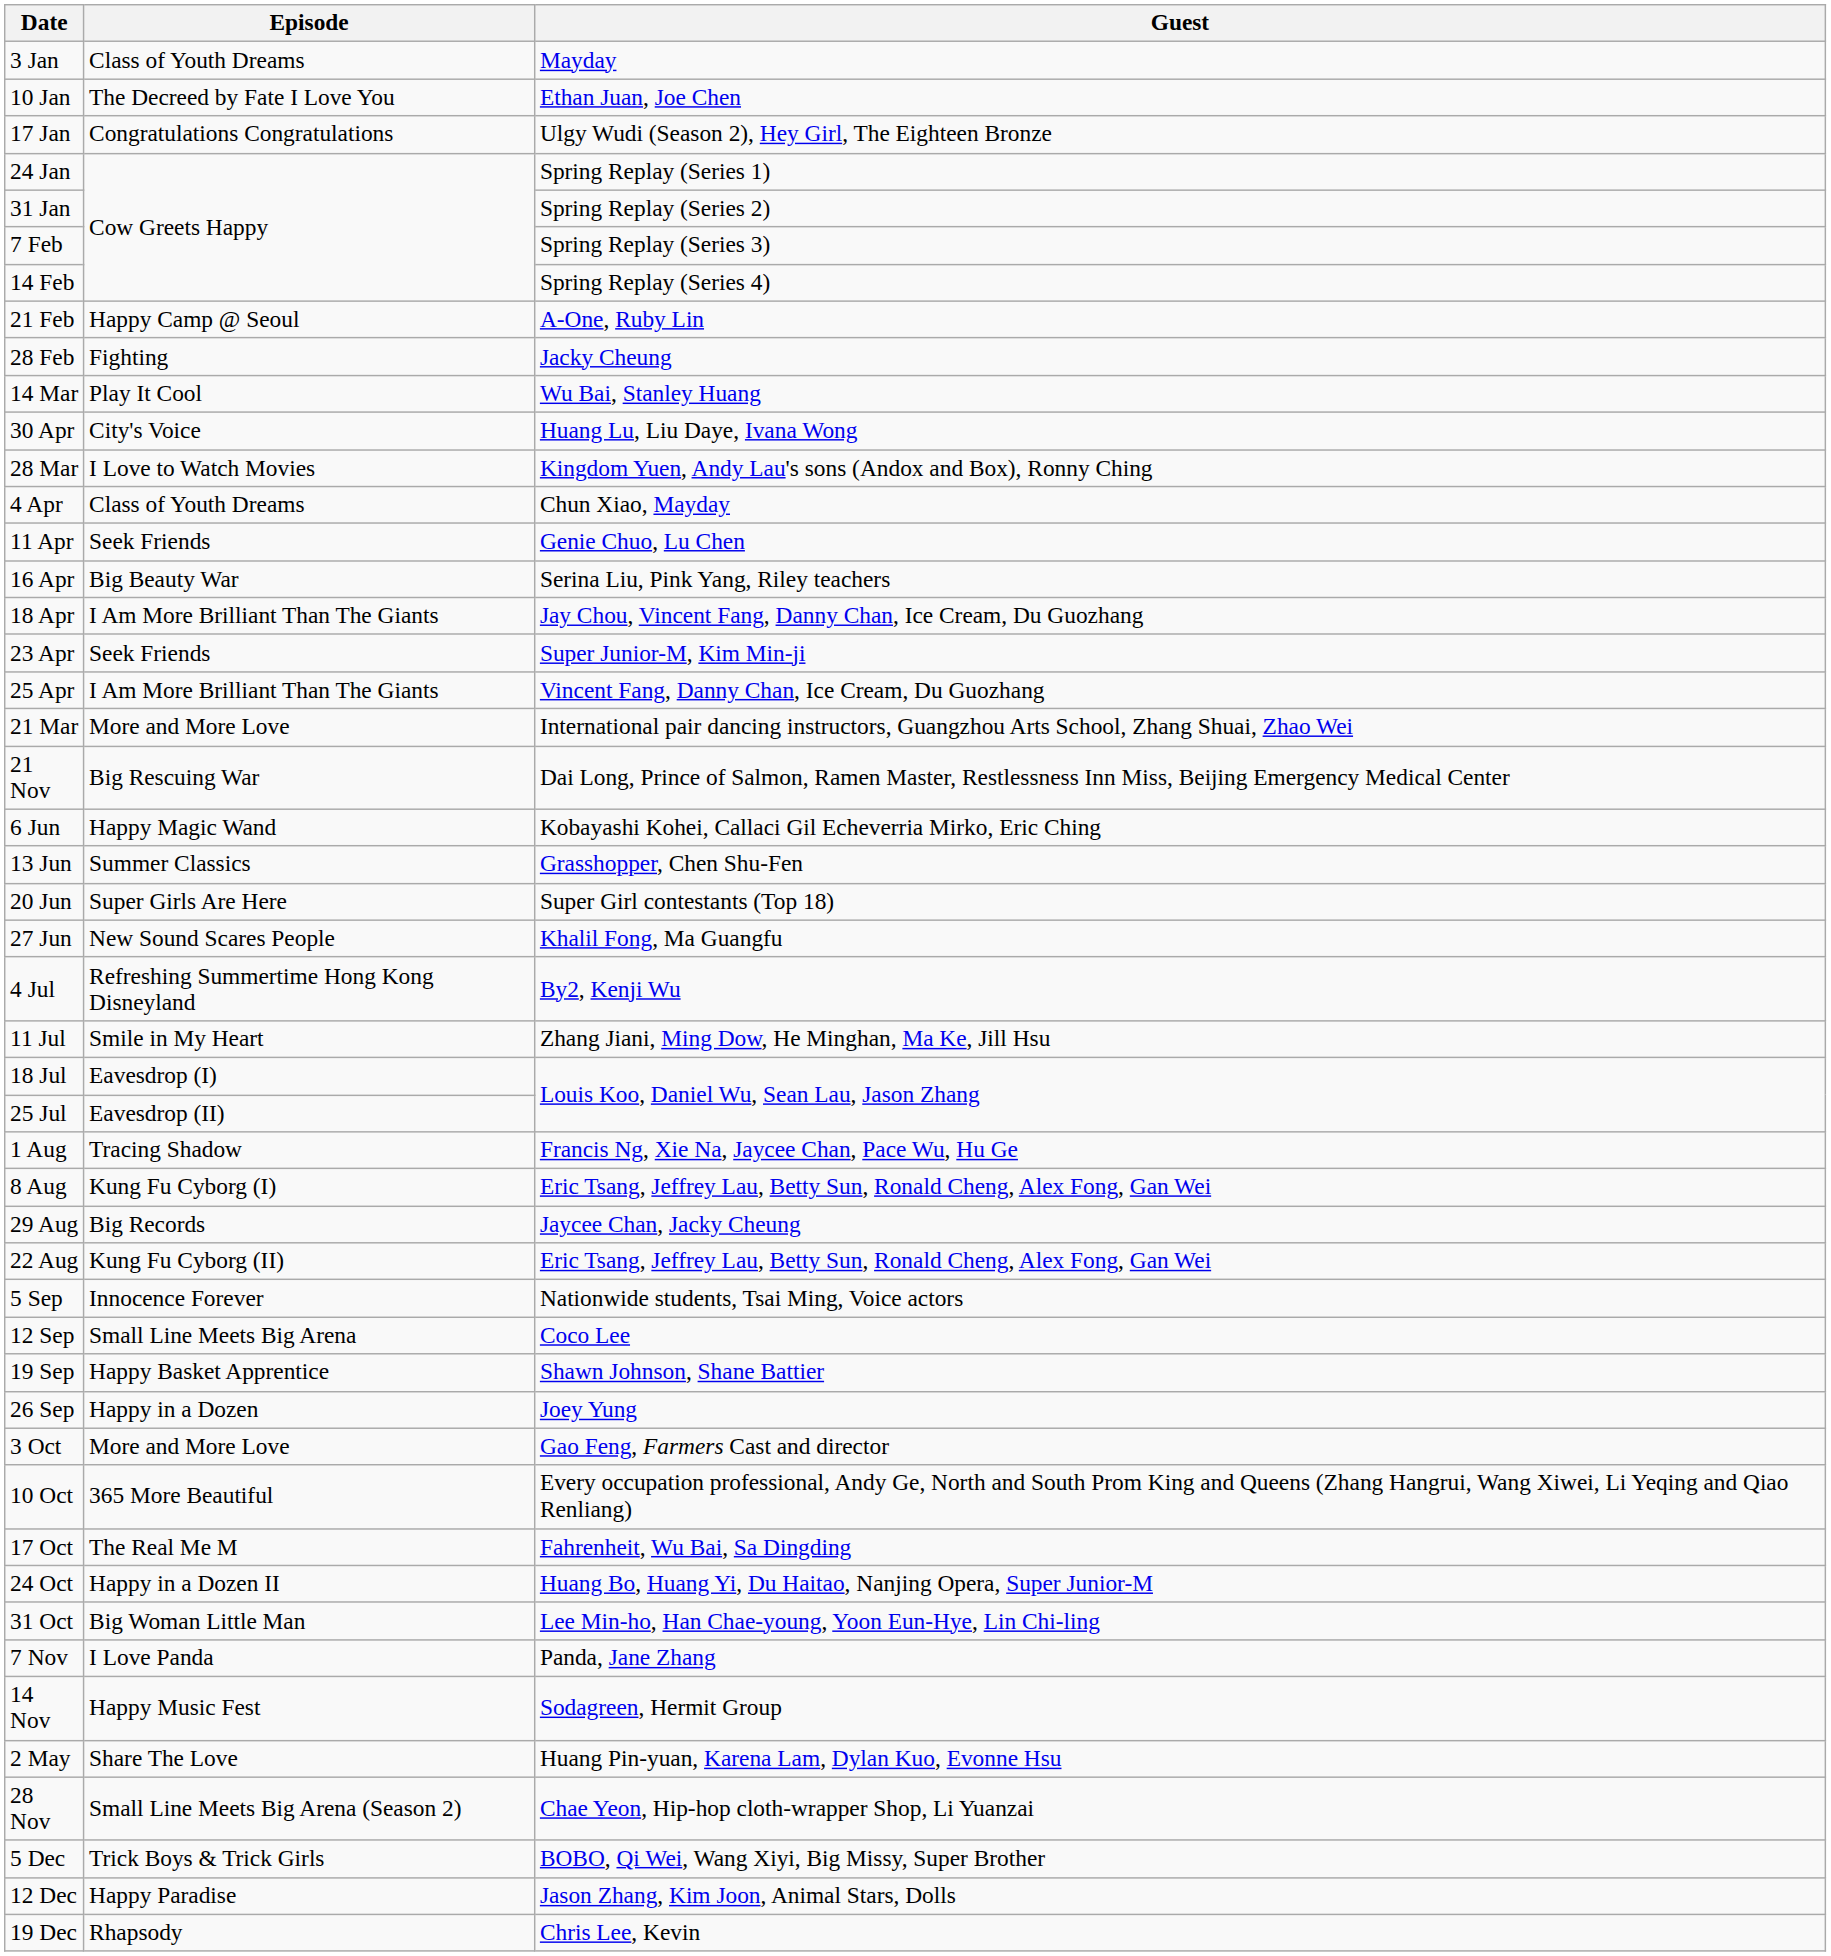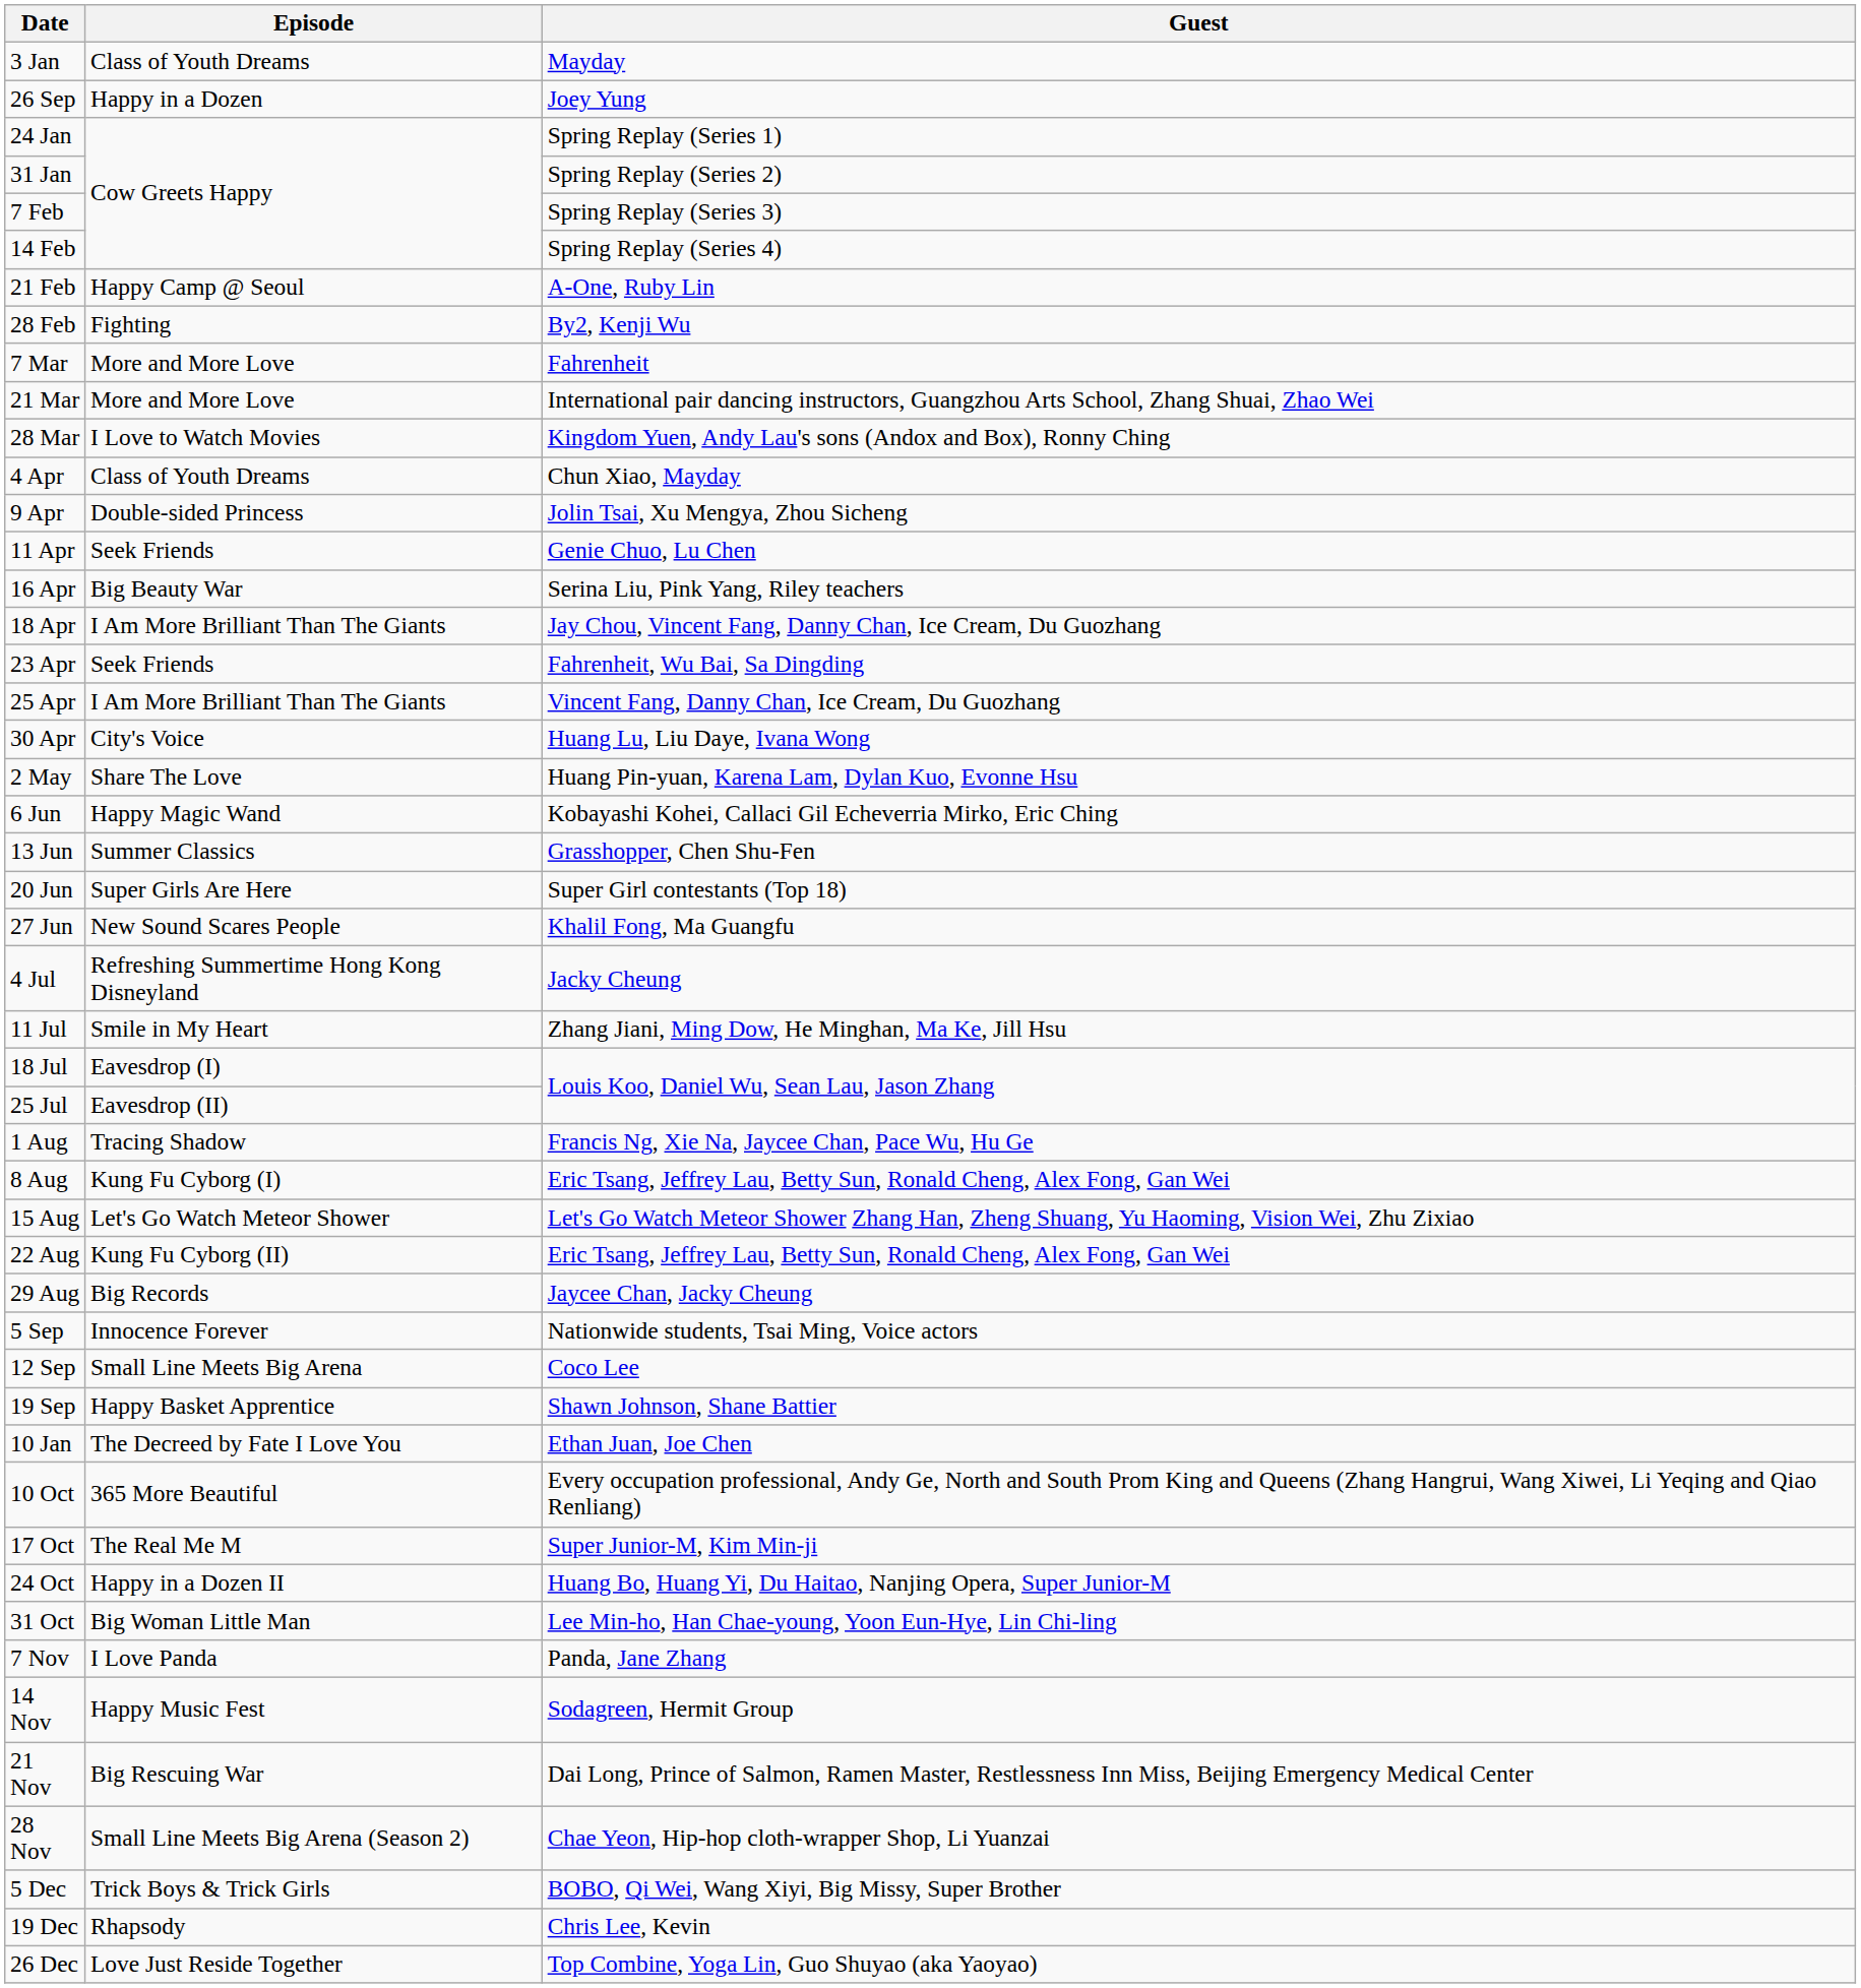rows swapped: 10 Jan <-> 26 Sep
- row: 17 Jan | Congratulations Congratulations | Ulgy Wudi (Season 2), Hey Girl, The Eighteen Bronze
28 Feb | Guest: Jacky Cheung -> By2, Kenji Wu
+ row: 7 Mar | More and More Love | Fahrenheit
- row: 14 Mar | Play It Cool | Wu Bai, Stanley Huang
rows swapped: 21 Mar <-> 30 Apr
+ row: 9 Apr | Double-sided Princess | Jolin Tsai, Xu Mengya, Zhou Sicheng
23 Apr | Guest: Super Junior-M, Kim Min-ji -> Fahrenheit, Wu Bai, Sa Dingding
rows swapped: 2 May <-> 21 Nov
4 Jul | Guest: By2, Kenji Wu -> Jacky Cheung
+ row: 15 Aug | Let's Go Watch Meteor Shower | Let's Go Watch Meteor Shower Zhang Han, Zheng Shuang, Yu Haoming, Vision Wei, Zhu Zixiao
rows swapped: 22 Aug <-> 29 Aug
- row: 3 Oct | More and More Love | Gao Feng, Farmers Cast and director
17 Oct | Guest: Fahrenheit, Wu Bai, Sa Dingding -> Super Junior-M, Kim Min-ji
- row: 12 Dec | Happy Paradise | Jason Zhang, Kim Joon, Animal Stars, Dolls
+ row: 26 Dec | Love Just Reside Together | Top Combine, Yoga Lin, Guo Shuyao (aka Yaoyao)
